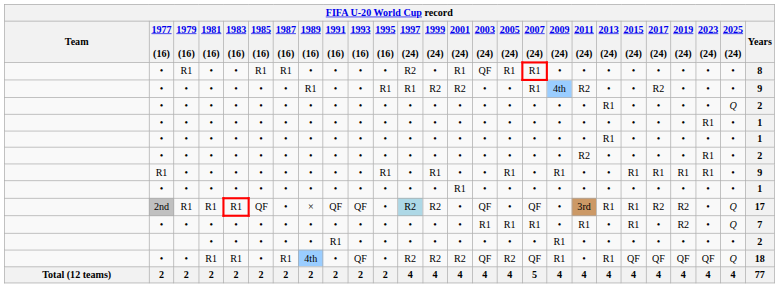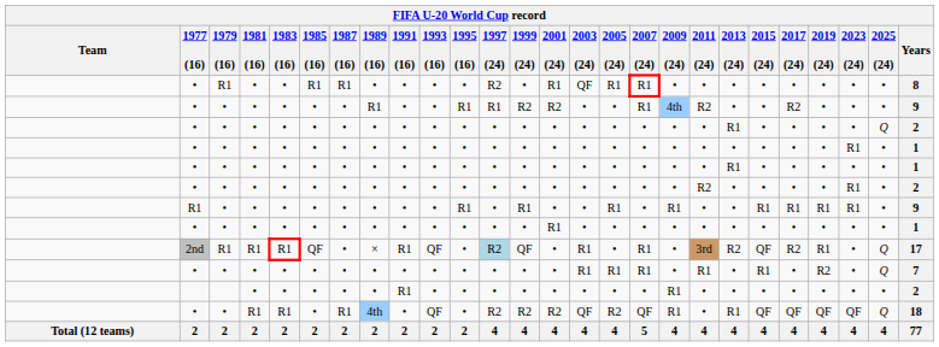2nd | 1991 (16): QF -> R1
2nd | 1999 (24): R2 -> QF
2nd | 2003 (24): QF -> R1
2nd | 2007 (24): QF -> R1
2nd | 2013 (24): R1 -> R2
2nd | 2015 (24): R1 -> QF
2nd | 2019 (24): R2 -> R1
